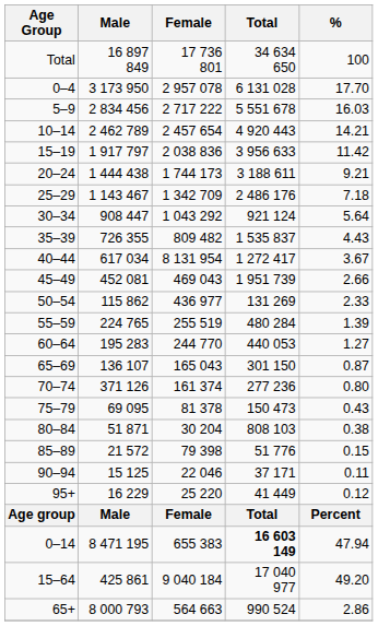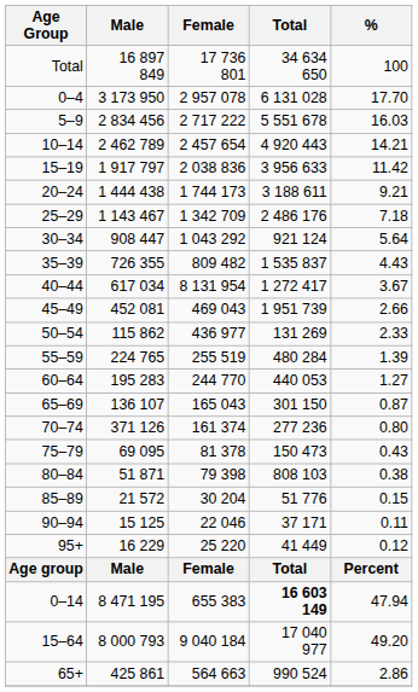80–84 | Female: 30 204 -> 79 398
85–89 | Female: 79 398 -> 30 204
15–64 | Male: 425 861 -> 8 000 793
65+ | Male: 8 000 793 -> 425 861
